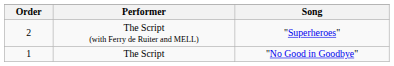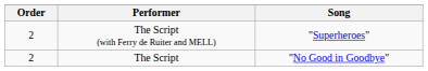The Script | Order: 1 -> 2
